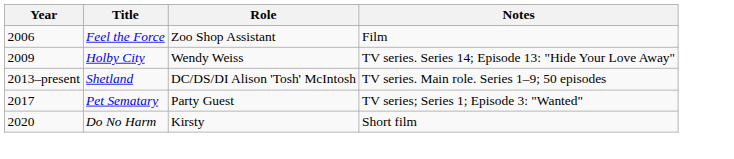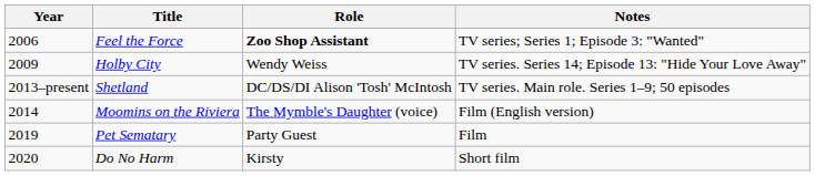Feel the Force | Role: normal -> bold
Feel the Force | Notes: Film -> TV series; Series 1; Episode 3: "Wanted"
+ row: 2014 | Moomins on the Riviera | The Mymble's Daughter (voice) | Film (English version)
Pet Sematary | Year: 2017 -> 2019
Pet Sematary | Notes: TV series; Series 1; Episode 3: "Wanted" -> Film
